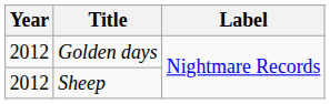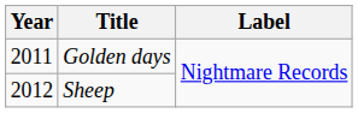Golden days | Year: 2012 -> 2011
